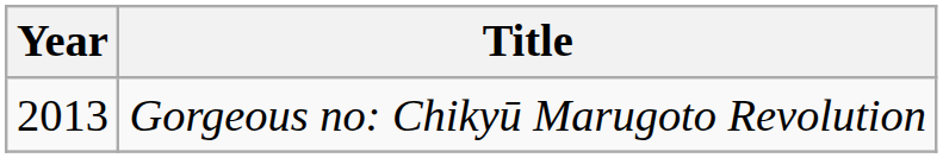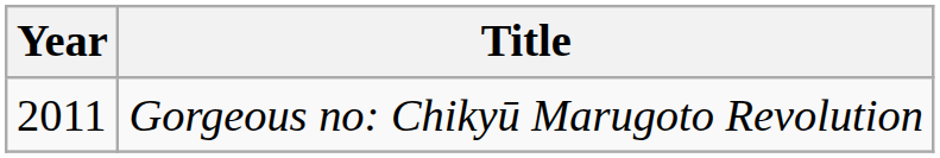Gorgeous no: Chikyū Marugoto Revolution | Year: 2013 -> 2011
